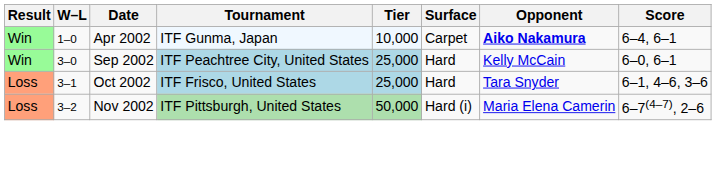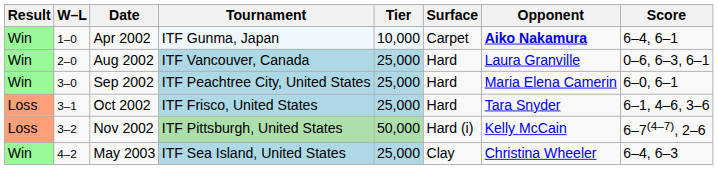+ row: Win | 2–0 | Aug 2002 | ITF Vancouver, Canada | 25,000 | Hard | Laura Granville | 0–6, 6–3, 6–1
Sep 2002 | Opponent: Kelly McCain -> Maria Elena Camerin
Nov 2002 | Opponent: Maria Elena Camerin -> Kelly McCain
+ row: Win | 4–2 | May 2003 | ITF Sea Island, United States | 25,000 | Clay | Christina Wheeler | 6–4, 6–3
